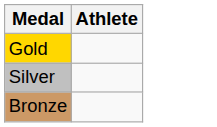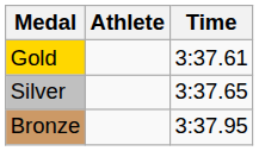+ column: Time | 3:37.61 | 3:37.65 | 3:37.95
